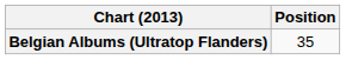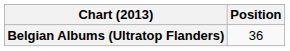Belgian Albums (Ultratop Flanders) | Position: 35 -> 36
